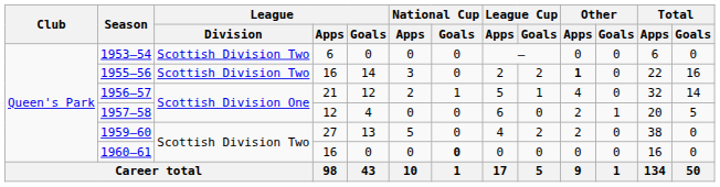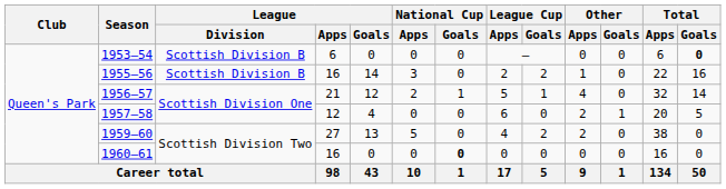1953–54 | League / Division: Scottish Division Two -> Scottish Division B
1953–54 | Total / Goals: normal -> bold
1955–56 | League / Division: Scottish Division Two -> Scottish Division B
1955–56 | Other / Apps: bold -> normal
